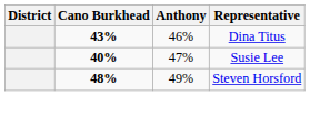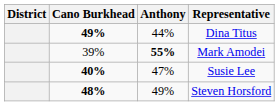Dina Titus | Cano Burkhead: 43% -> 49%
Dina Titus | Anthony: 46% -> 44%
+ row: 39% | 55% | Mark Amodei
